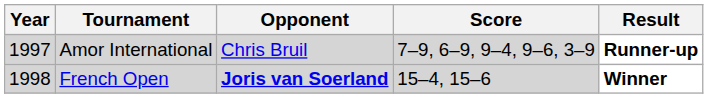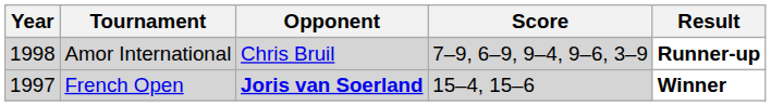Amor International | Year: 1997 -> 1998
French Open | Year: 1998 -> 1997
